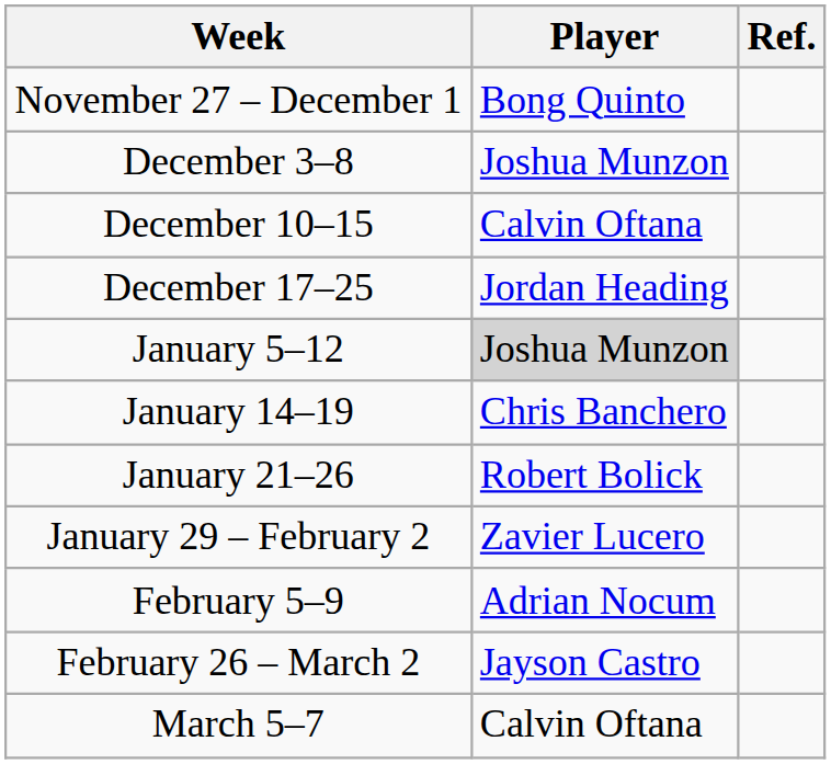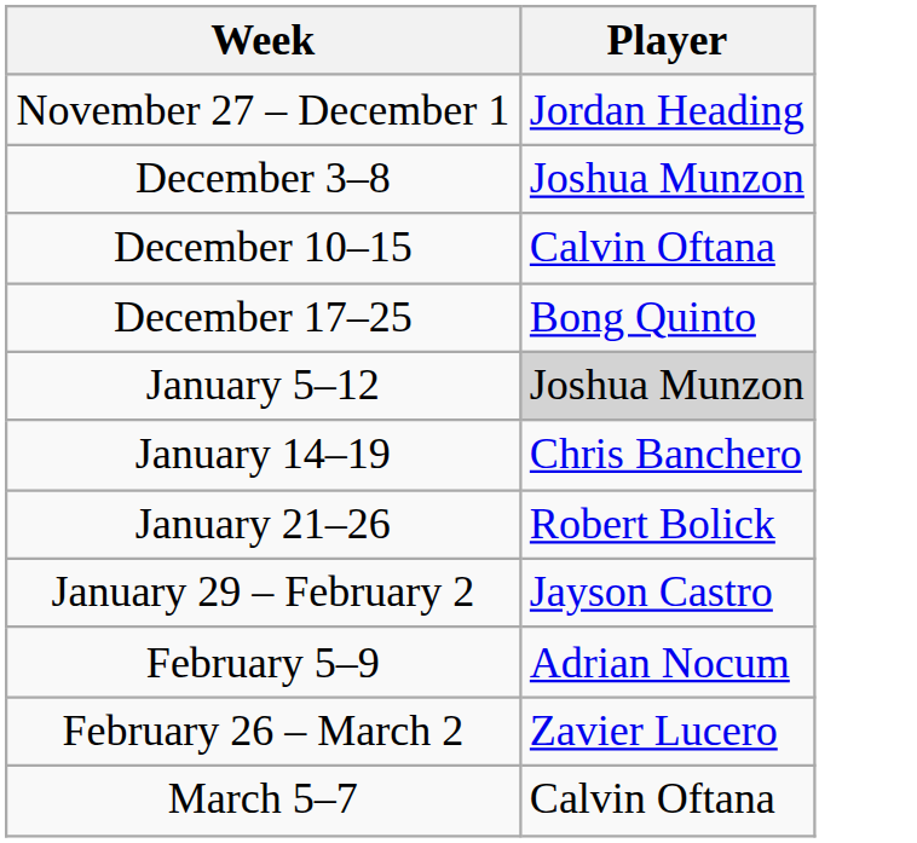- column: Ref.
November 27 – December 1 | Player: Bong Quinto -> Jordan Heading
December 17–25 | Player: Jordan Heading -> Bong Quinto
January 29 – February 2 | Player: Zavier Lucero -> Jayson Castro
February 26 – March 2 | Player: Jayson Castro -> Zavier Lucero
